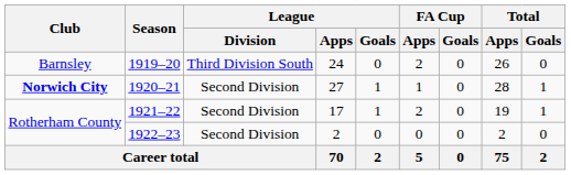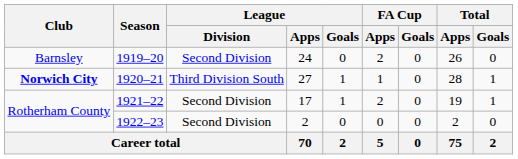1919–20 | League / Division: Third Division South -> Second Division
1920–21 | League / Division: Second Division -> Third Division South
